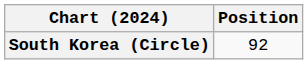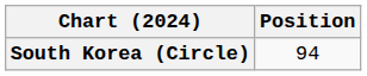South Korea (Circle) | Position: 92 -> 94
